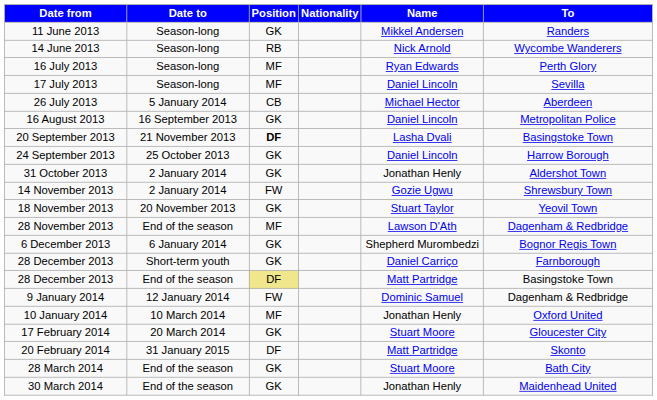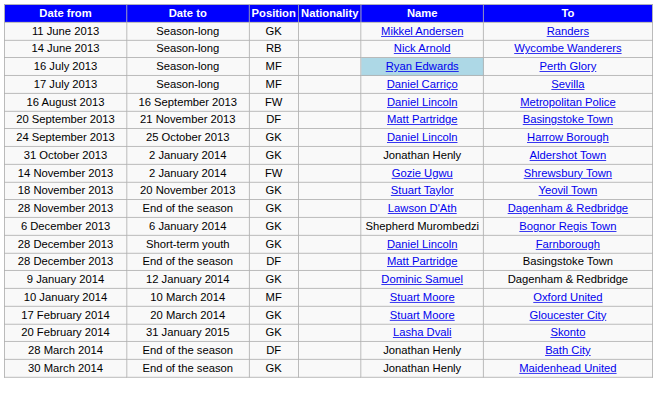16 July 2013 | Name: no background -> lightblue background
17 July 2013 | Name: Daniel Lincoln -> Daniel Carriço
- row: 26 July 2013 | 5 January 2014 | CB | Michael Hector | Aberdeen
16 August 2013 | Position: GK -> FW
20 September 2013 | Position: bold -> normal
20 September 2013 | Name: Lasha Dvali -> Matt Partridge
28 November 2013 | Position: MF -> GK
28 December 2013 / Short-term youth | Name: Daniel Carriço -> Daniel Lincoln
28 December 2013 / End of the season | Position: khaki background -> no background
9 January 2014 | Position: FW -> GK
10 January 2014 | Name: Jonathan Henly -> Stuart Moore
20 February 2014 | Position: DF -> GK
20 February 2014 | Name: Matt Partridge -> Lasha Dvali
28 March 2014 | Position: GK -> DF
28 March 2014 | Name: Stuart Moore -> Jonathan Henly
